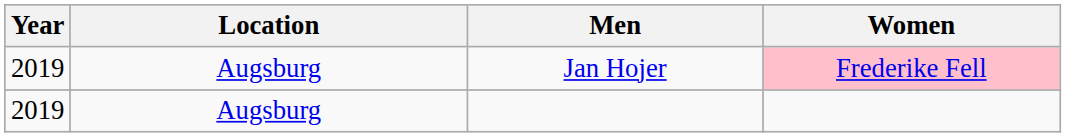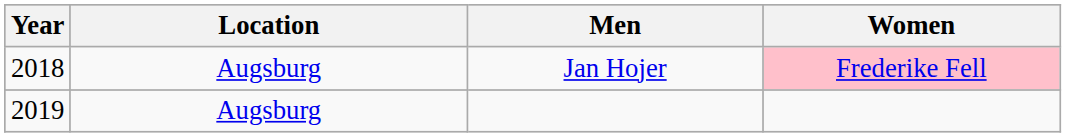Jan Hojer | Year: 2019 -> 2018
